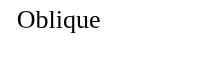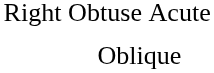+ row: Right | Obtuse | Acute
